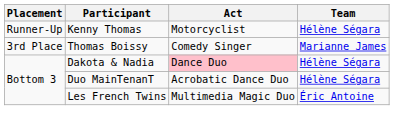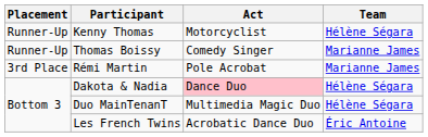Thomas Boissy | Placement: 3rd Place -> Runner-Up
+ row: 3rd Place | Rémi Martin | Pole Acrobat | Marianne James
Duo MainTenanT | Act: Acrobatic Dance Duo -> Multimedia Magic Duo
Les French Twins | Act: Multimedia Magic Duo -> Acrobatic Dance Duo
